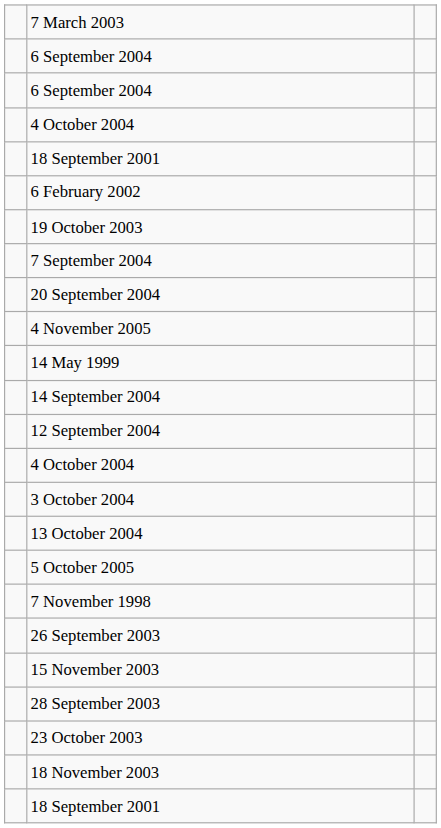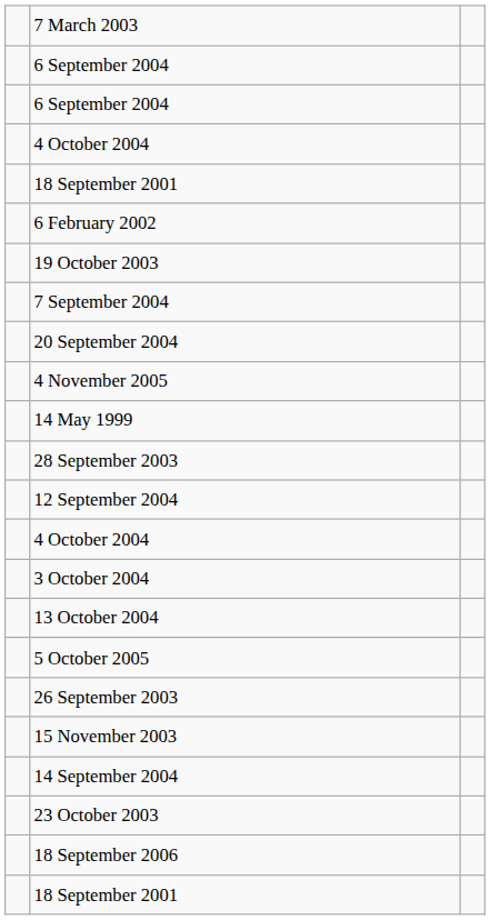rows swapped: 28 September 2003 <-> 14 September 2004
- row: 7 November 1998
- row: 18 November 2003
+ row: 18 September 2006
